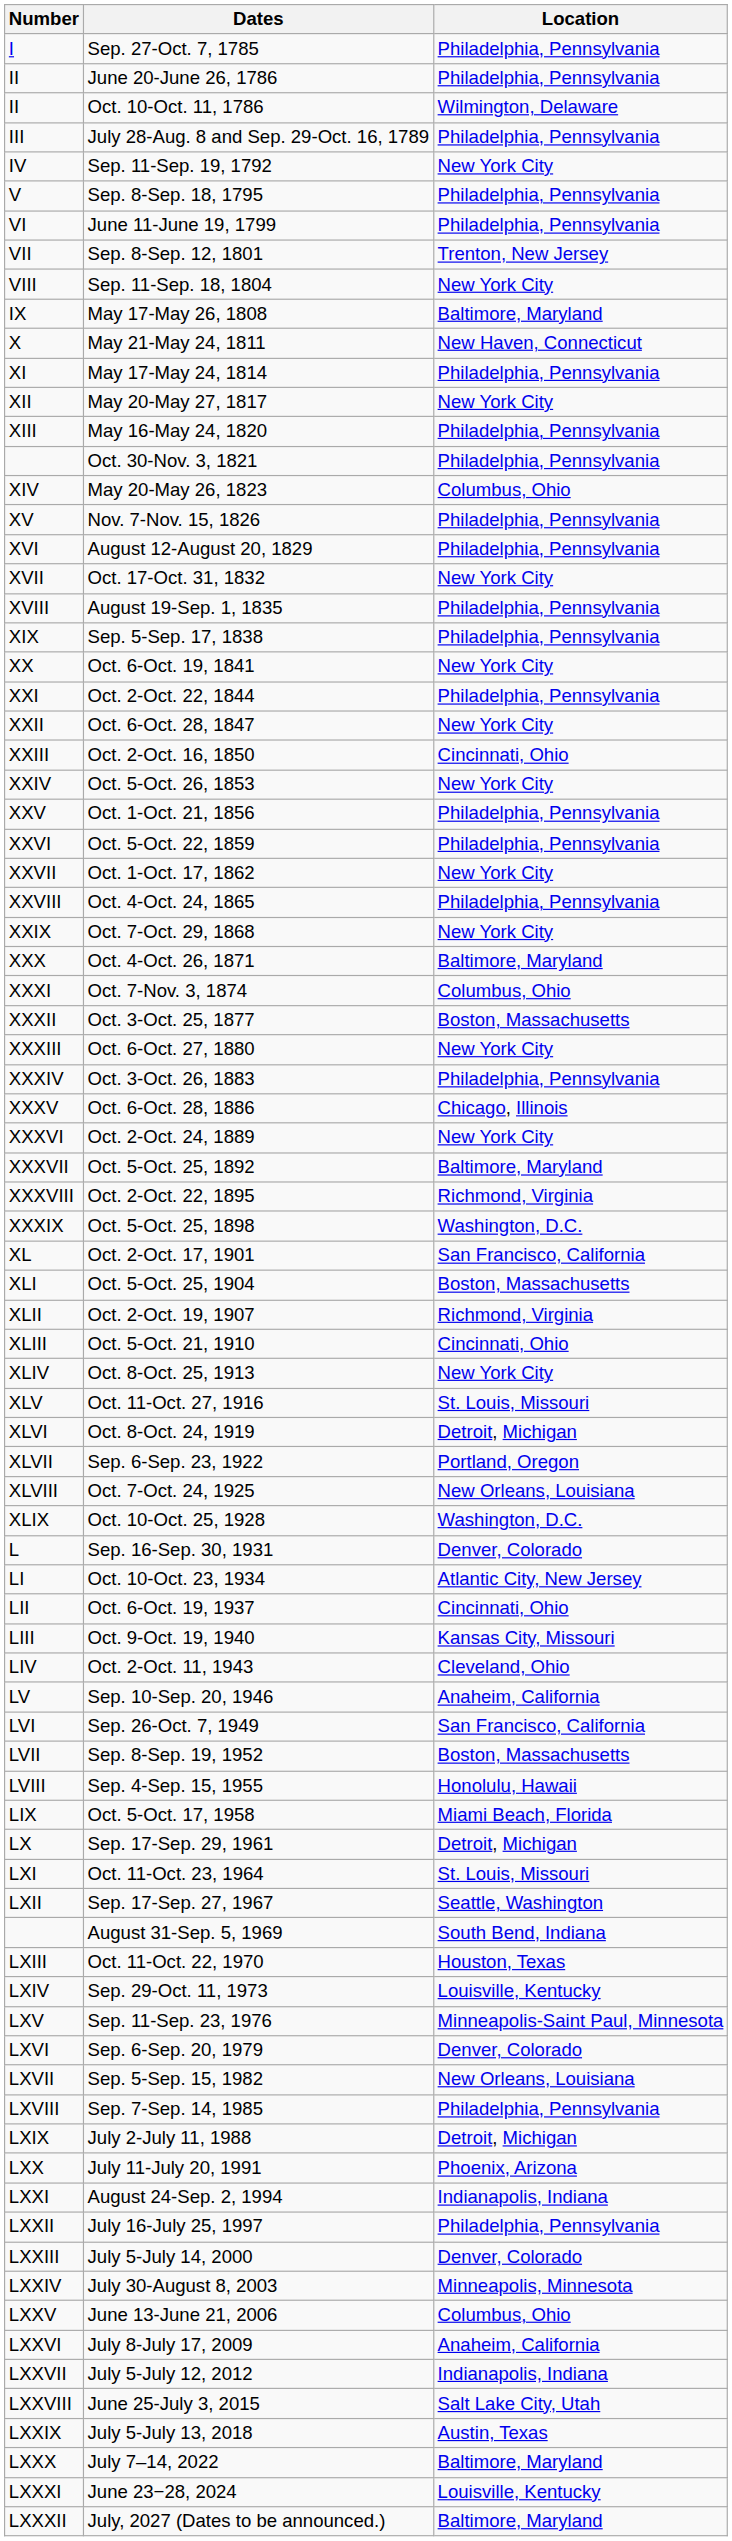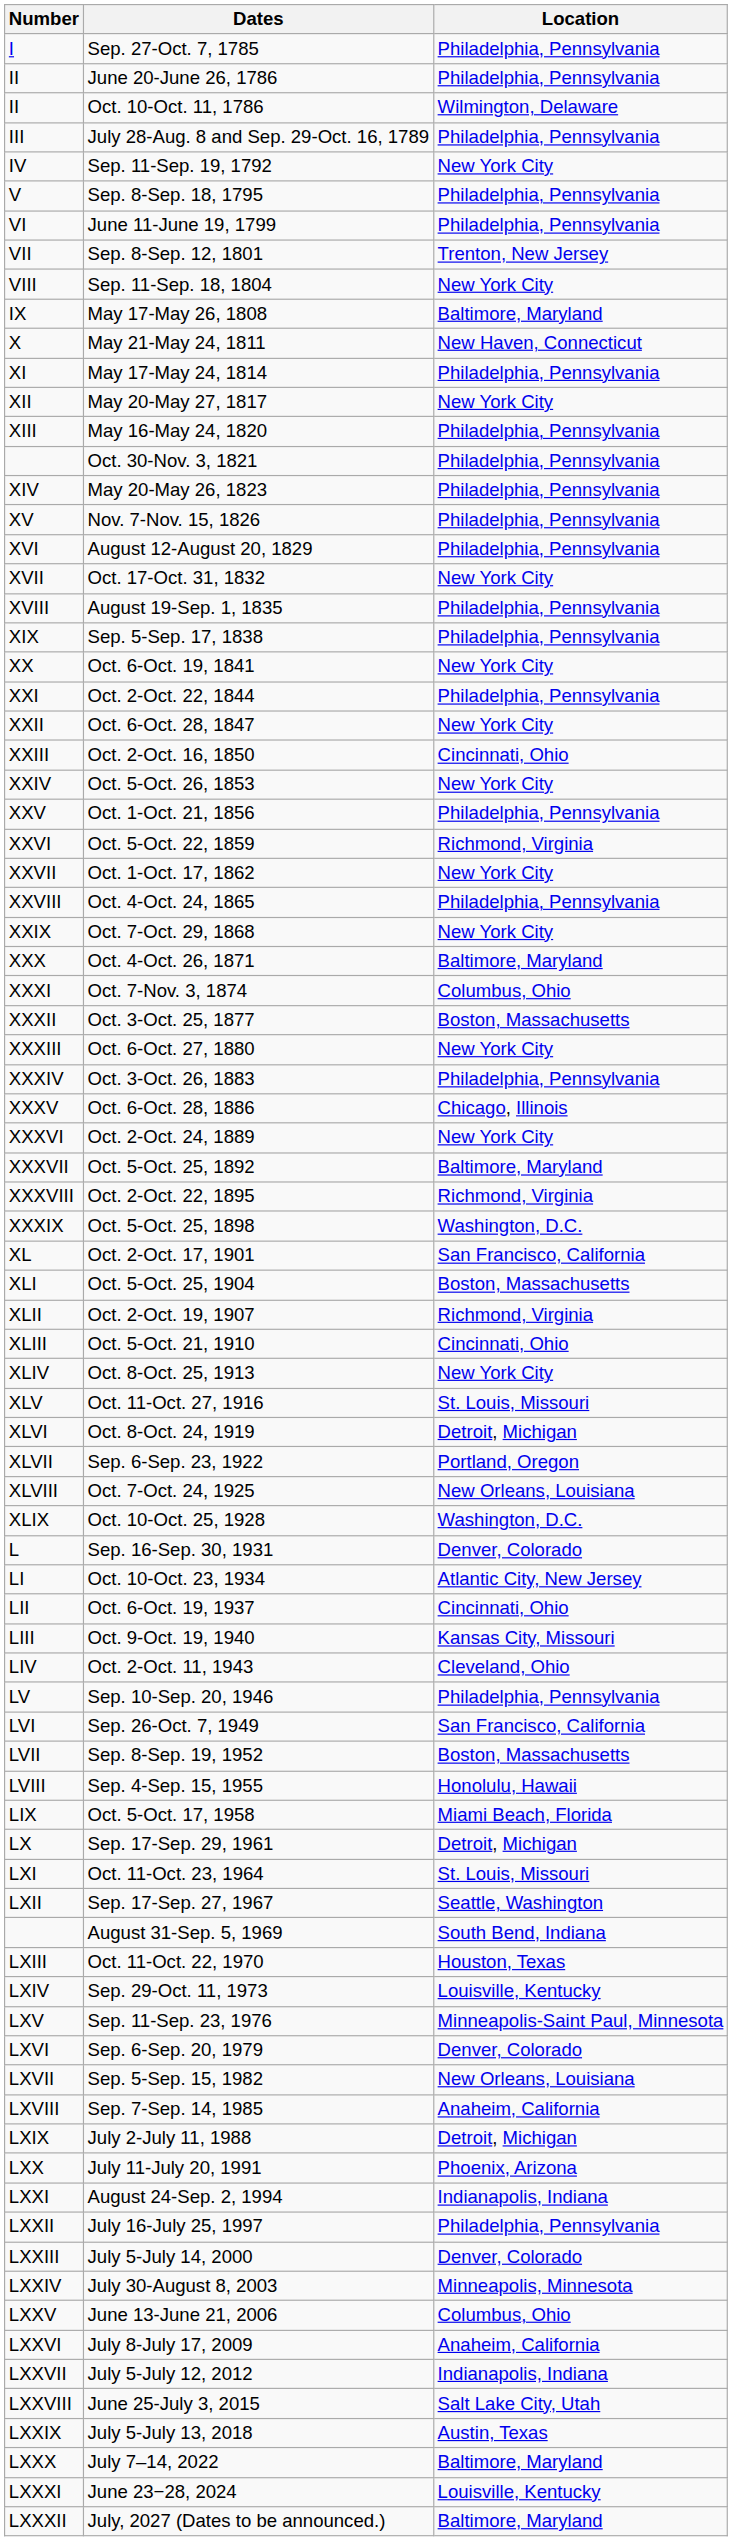May 20-May 26, 1823 | Location: Columbus, Ohio -> Philadelphia, Pennsylvania
Oct. 5-Oct. 22, 1859 | Location: Philadelphia, Pennsylvania -> Richmond, Virginia
Sep. 10-Sep. 20, 1946 | Location: Anaheim, California -> Philadelphia, Pennsylvania
Sep. 7-Sep. 14, 1985 | Location: Philadelphia, Pennsylvania -> Anaheim, California
